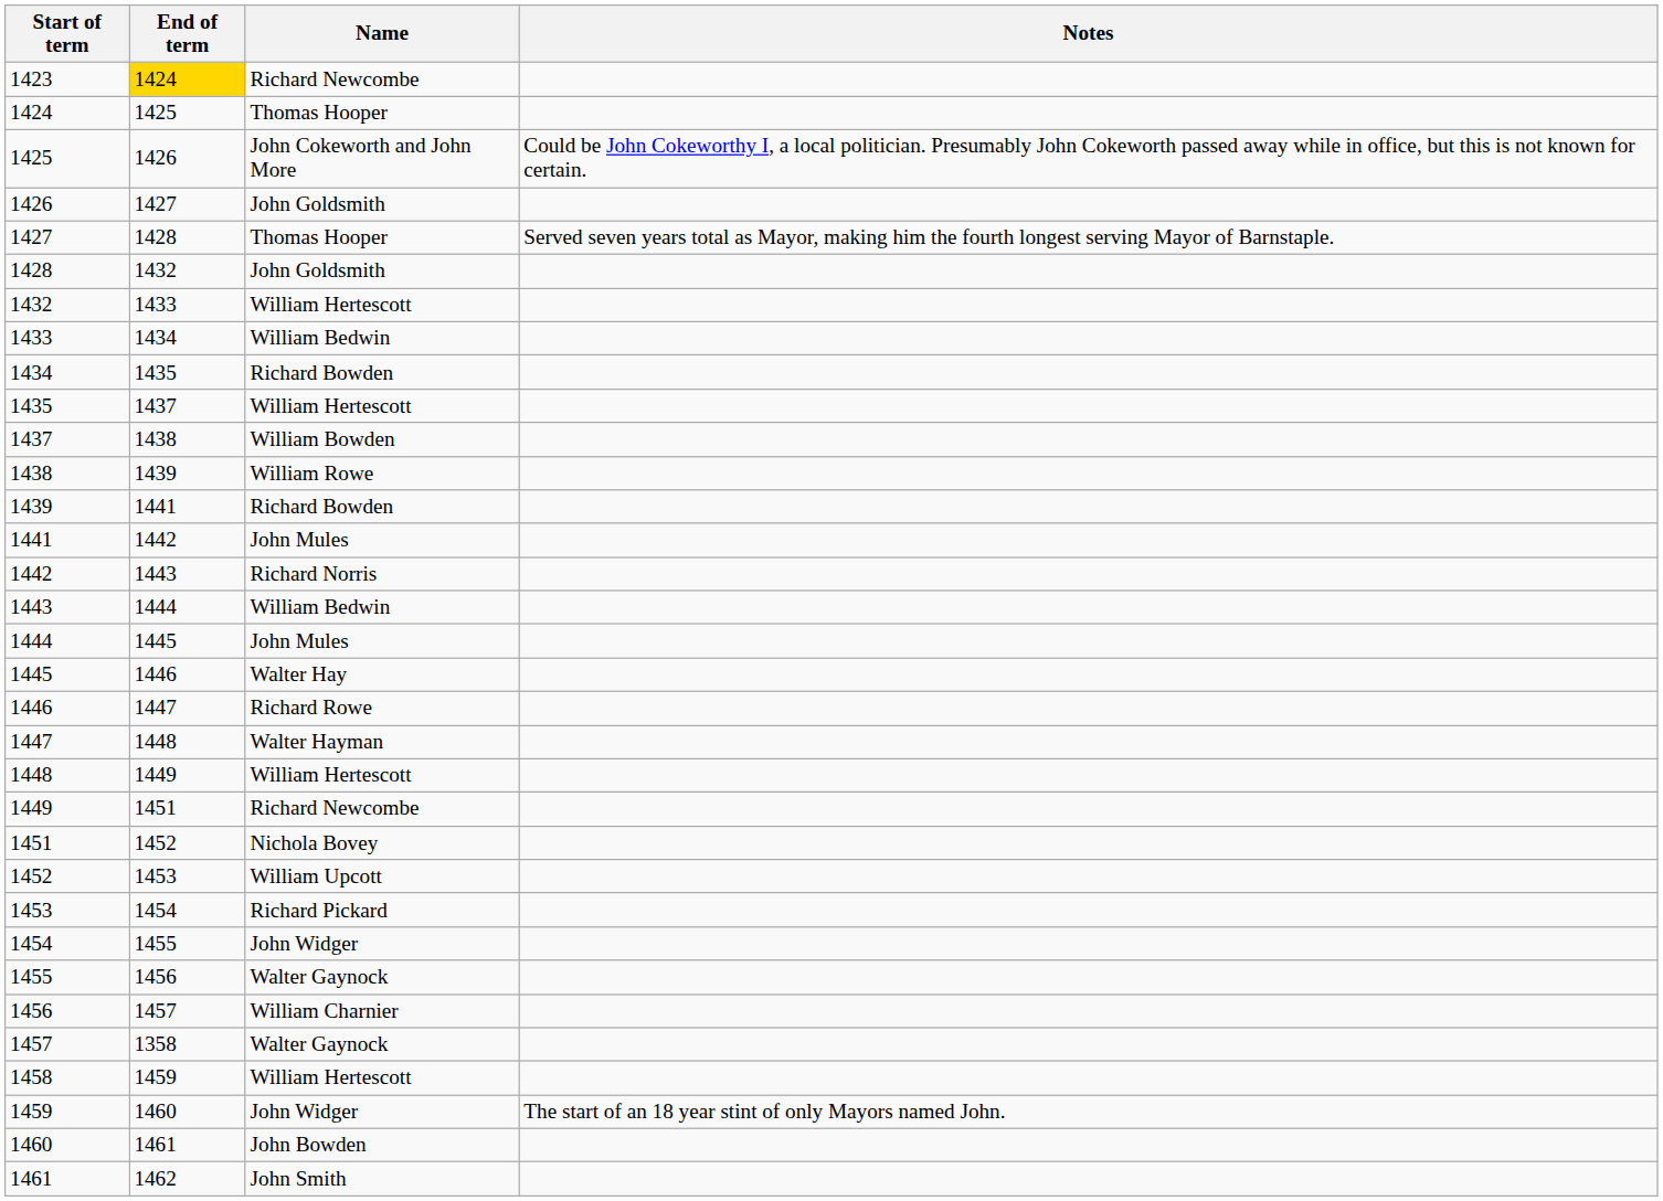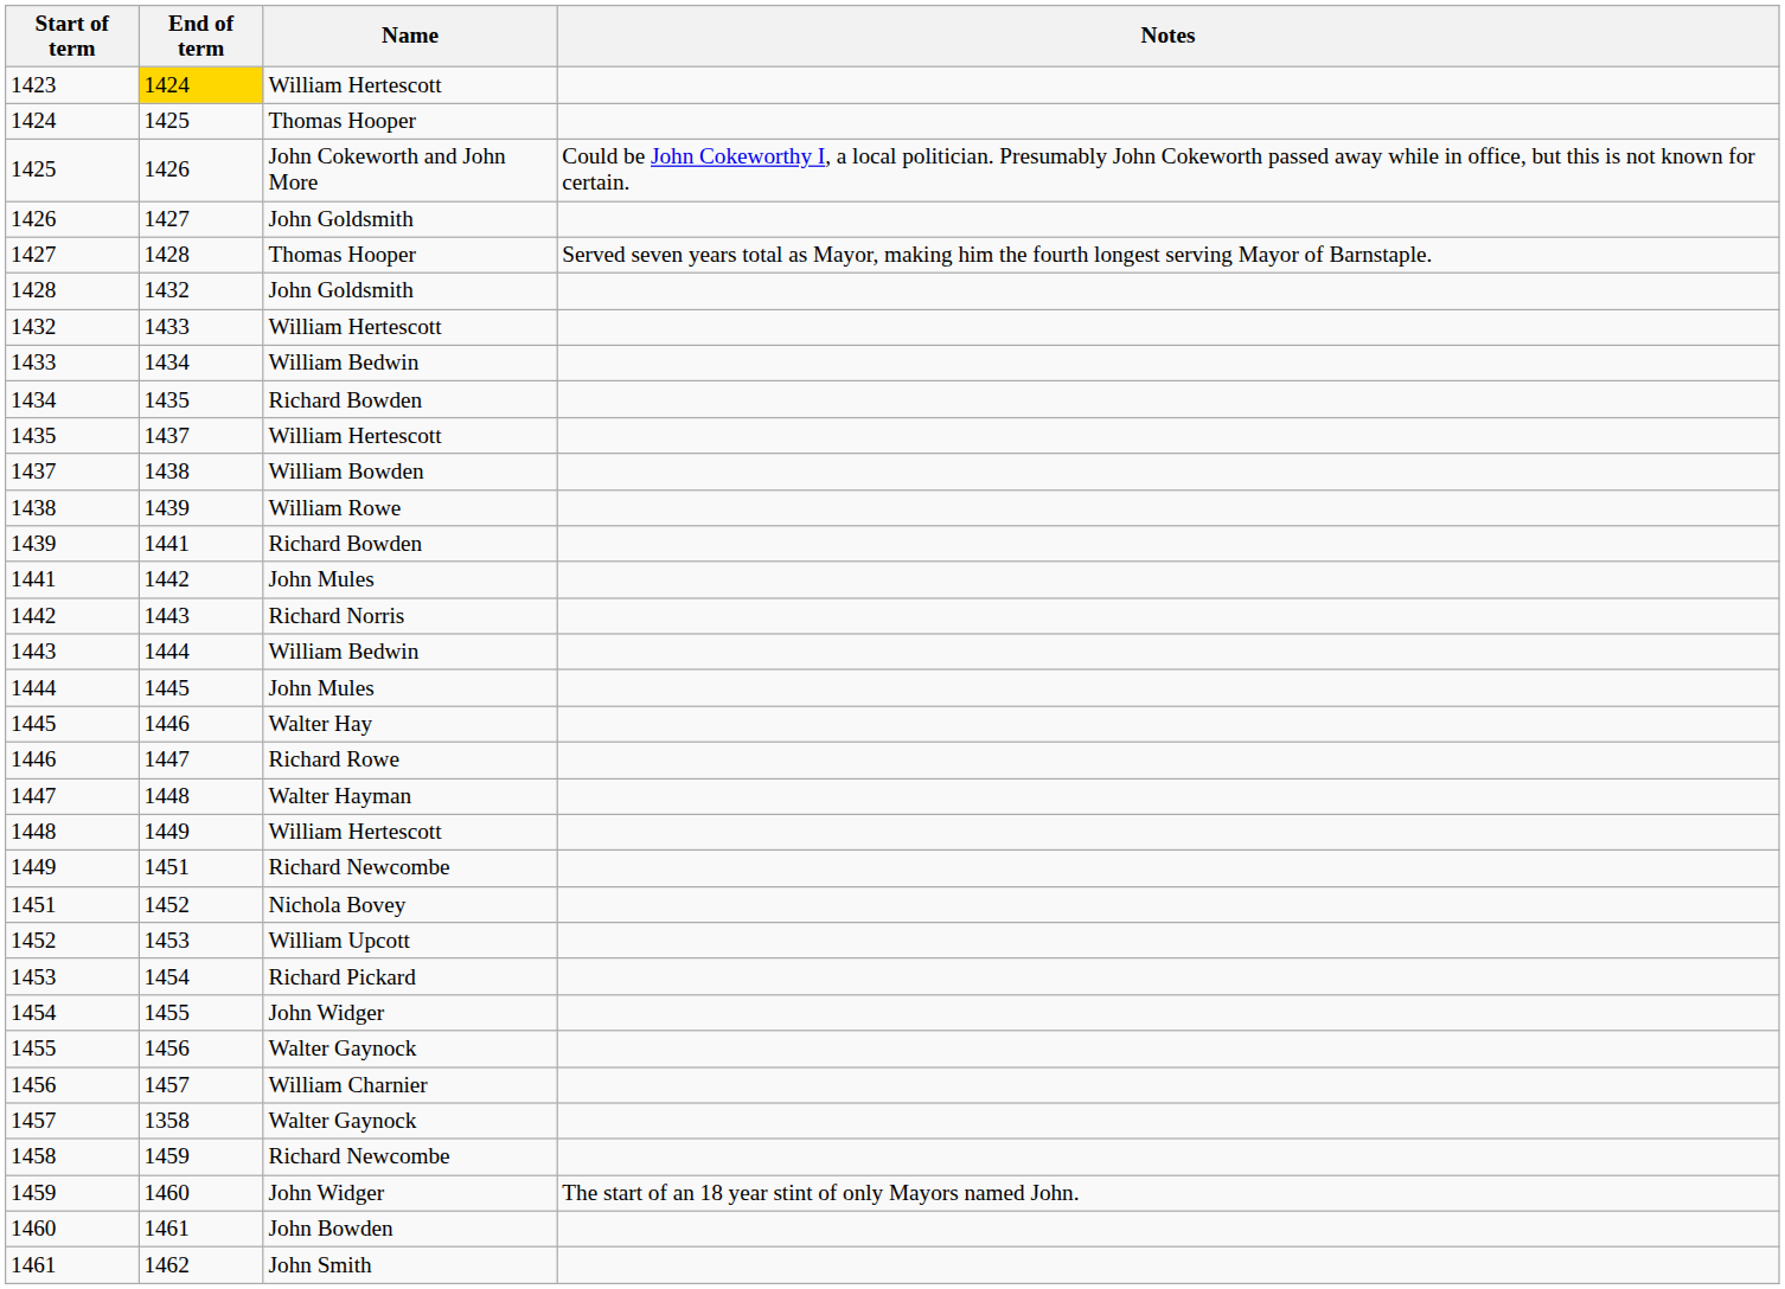1423 | Name: Richard Newcombe -> William Hertescott
1458 | Name: William Hertescott -> Richard Newcombe
